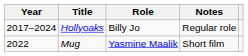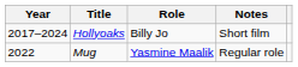Hollyoaks | Notes: Regular role -> Short film
Mug | Notes: Short film -> Regular role
